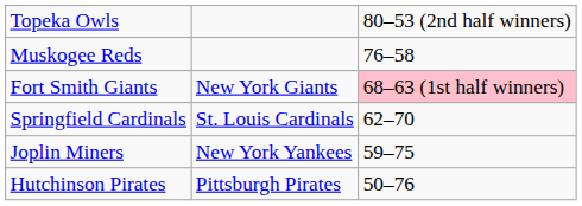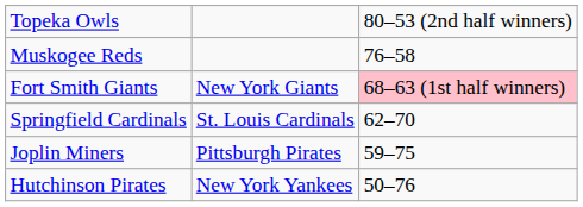Joplin Miners | column 2: New York Yankees -> Pittsburgh Pirates
Hutchinson Pirates | column 2: Pittsburgh Pirates -> New York Yankees
